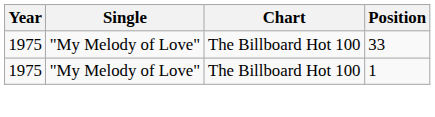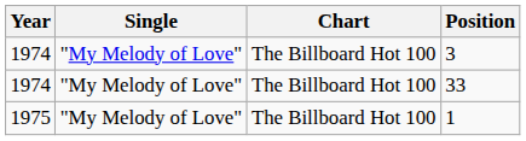+ row: 1974 | "My Melody of Love" | The Billboard Hot 100 | 3
33 | Year: 1975 -> 1974
